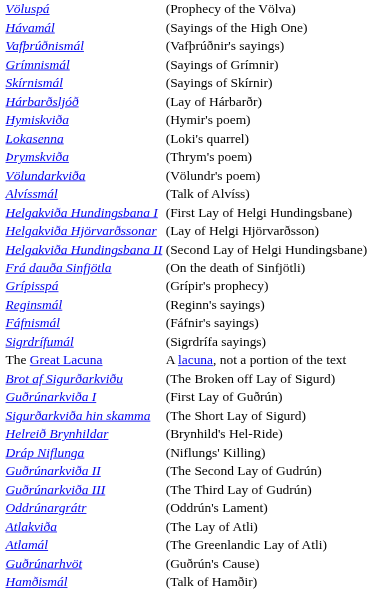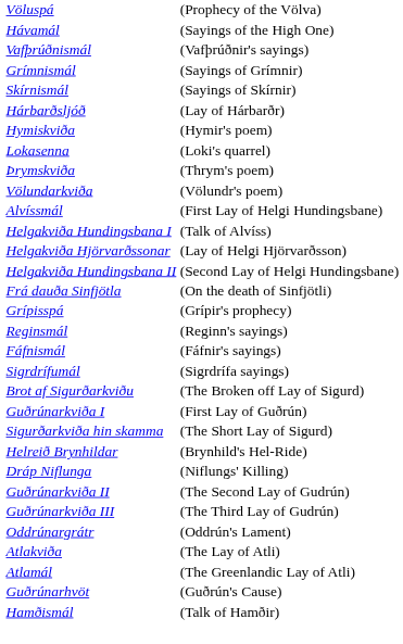Alvíssmál | column 2: (Talk of Alvíss) -> (First Lay of Helgi Hundingsbane)
Helgakviða Hundingsbana I | column 2: (First Lay of Helgi Hundingsbane) -> (Talk of Alvíss)
- row: The Great Lacuna | A lacuna, not a portion of the text
